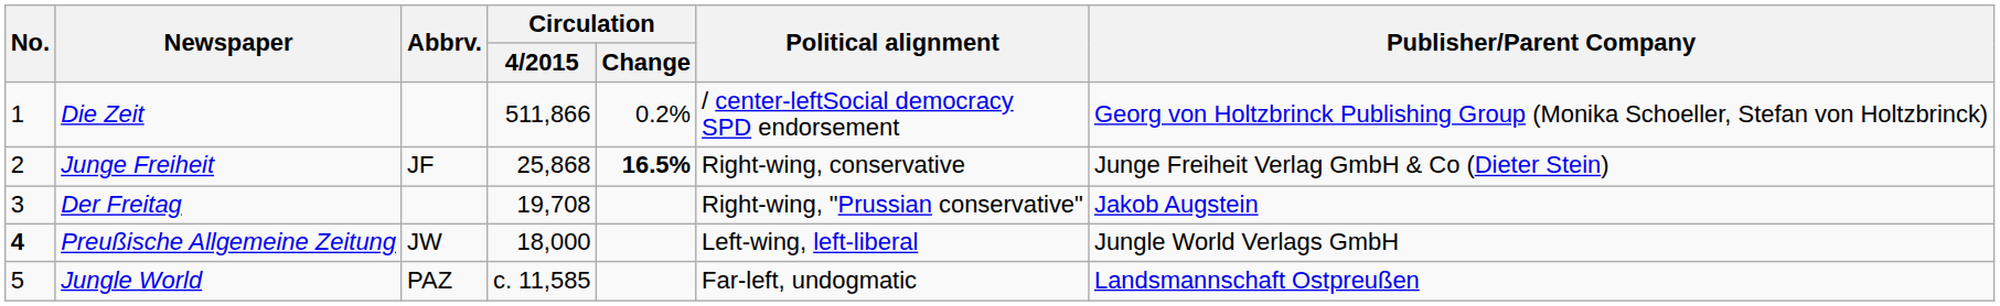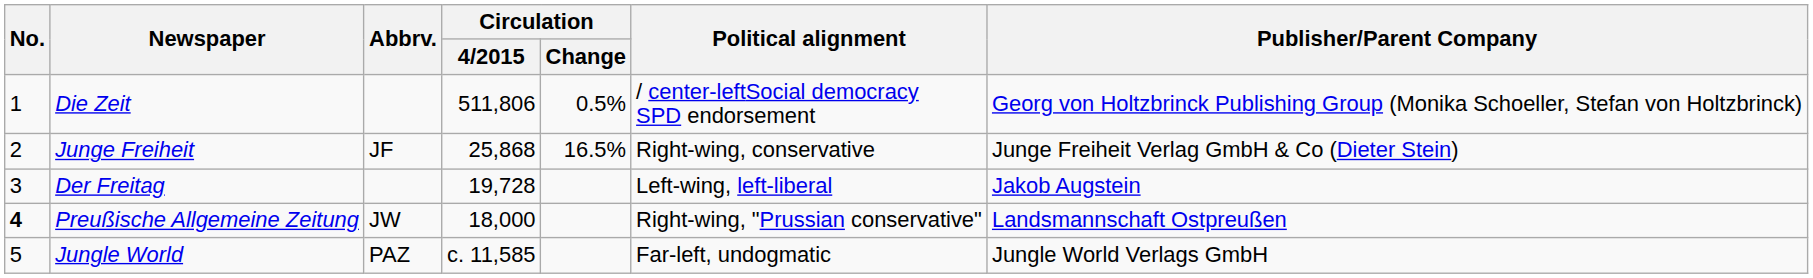Die Zeit | Circulation / 4/2015: 511,866 -> 511,806
Die Zeit | Circulation / Change: 0.2% -> 0.5%
Junge Freiheit | Circulation / Change: bold -> normal
Der Freitag | Circulation / 4/2015: 19,708 -> 19,728
Der Freitag | Political alignment: Right-wing, "Prussian conservative" -> Left-wing, left-liberal
Preußische Allgemeine Zeitung | Political alignment: Left-wing, left-liberal -> Right-wing, "Prussian conservative"
Preußische Allgemeine Zeitung | Publisher/Parent Company: Jungle World Verlags GmbH -> Landsmannschaft Ostpreußen
Jungle World | Publisher/Parent Company: Landsmannschaft Ostpreußen -> Jungle World Verlags GmbH
